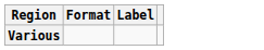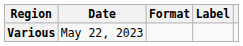+ column: Date | May 22, 2023
